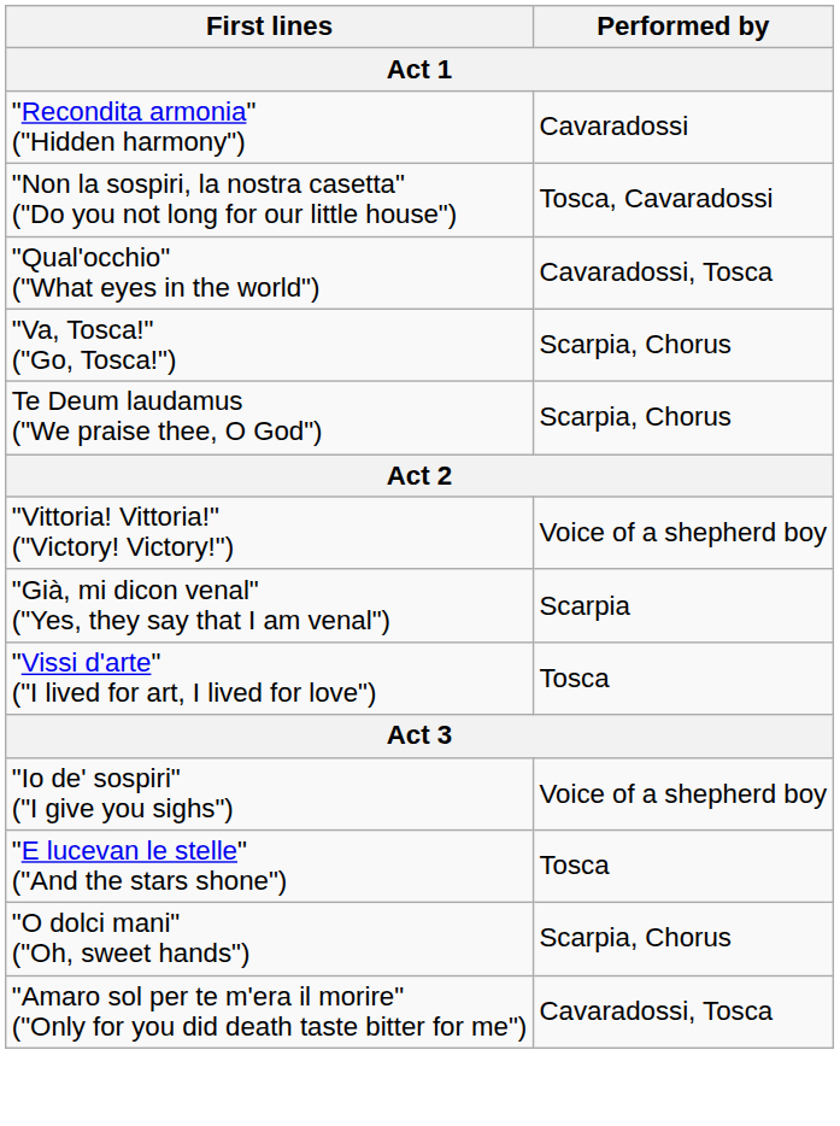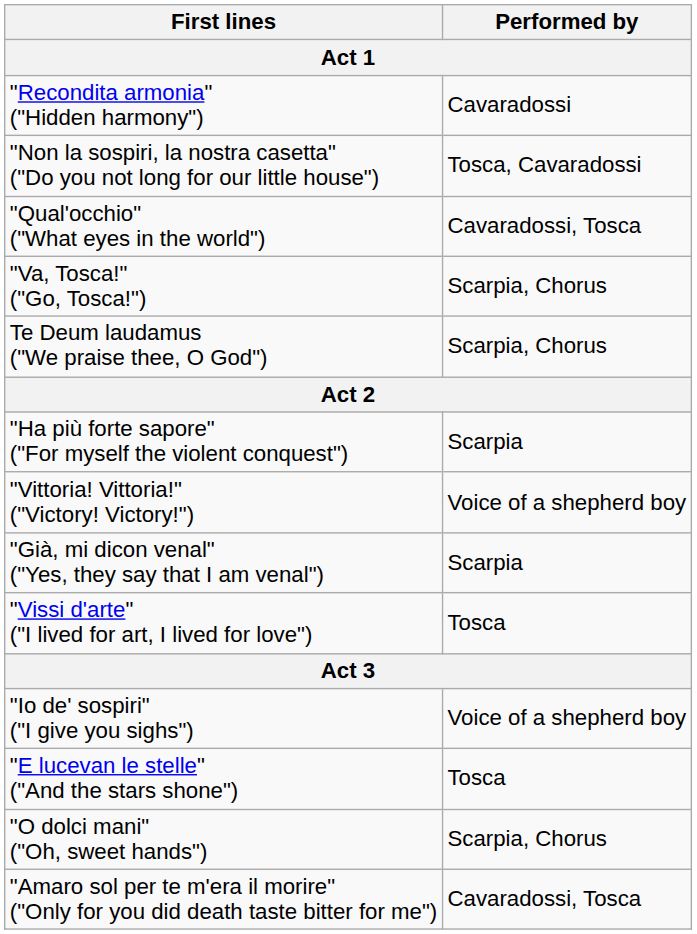+ row: "Ha più forte sapore" ("For myself the violent conquest") | Scarpia
